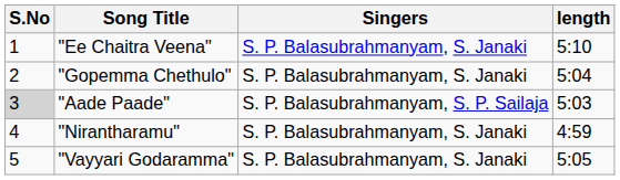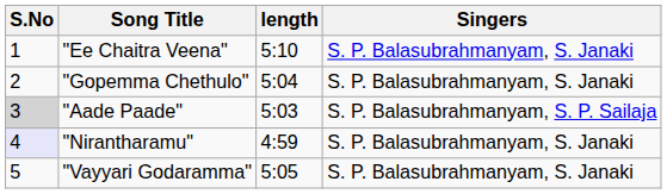columns swapped: Singers <-> length
"Nirantharamu" | S.No: no background -> lavender background
